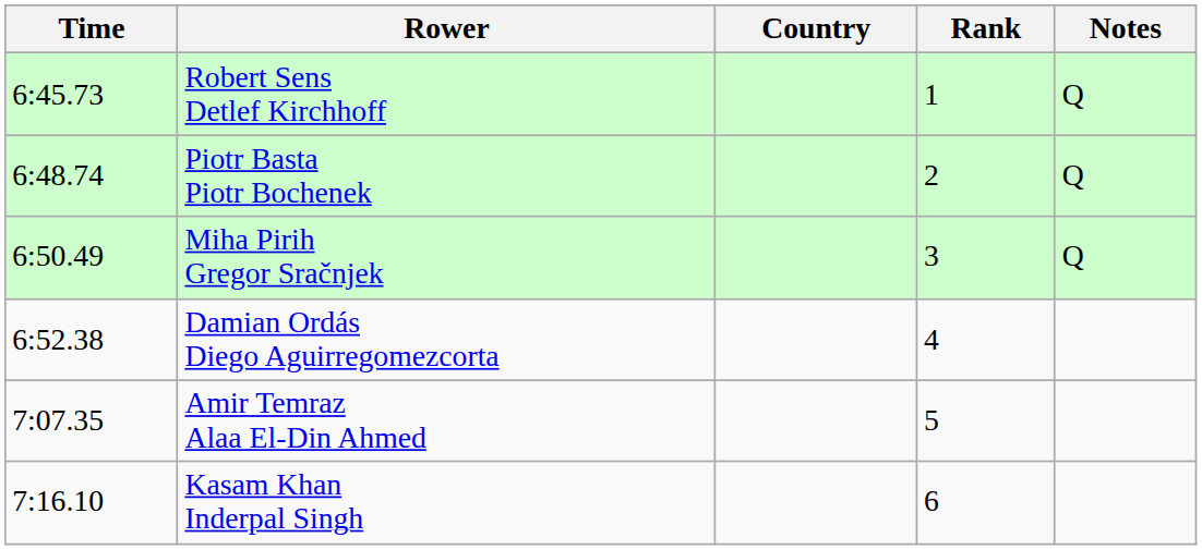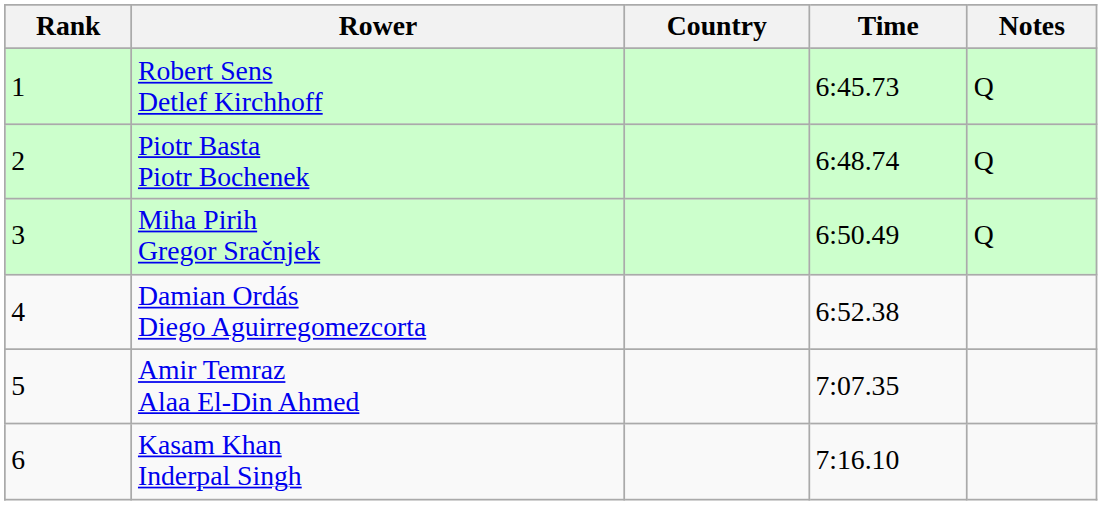columns swapped: Rank <-> Time
